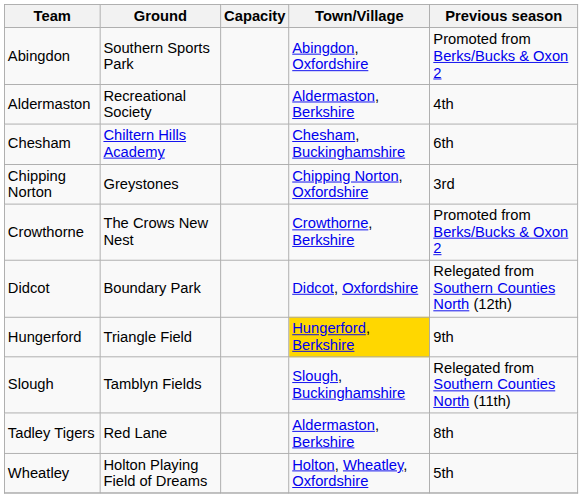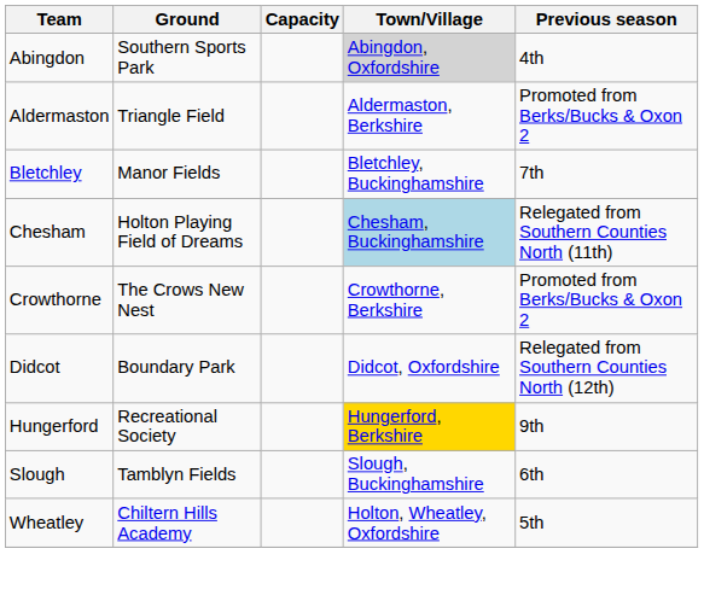Abingdon | Town/Village: no background -> lightgrey background
Abingdon | Previous season: Promoted from Berks/Bucks & Oxon 2 -> 4th
Aldermaston | Ground: Recreational Society -> Triangle Field
Aldermaston | Previous season: 4th -> Promoted from Berks/Bucks & Oxon 2
+ row: Bletchley | Manor Fields | Bletchley, Buckinghamshire | 7th
Chesham | Ground: Chiltern Hills Academy -> Holton Playing Field of Dreams
Chesham | Town/Village: no background -> lightblue background
Chesham | Previous season: 6th -> Relegated from Southern Counties North (11th)
- row: Chipping Norton | Greystones | Chipping Norton, Oxfordshire | 3rd
Hungerford | Ground: Triangle Field -> Recreational Society
Slough | Previous season: Relegated from Southern Counties North (11th) -> 6th
- row: Tadley Tigers | Red Lane | Aldermaston, Berkshire | 8th
Wheatley | Ground: Holton Playing Field of Dreams -> Chiltern Hills Academy
